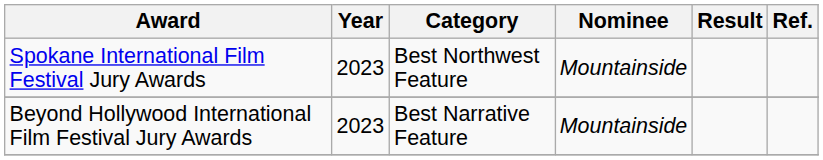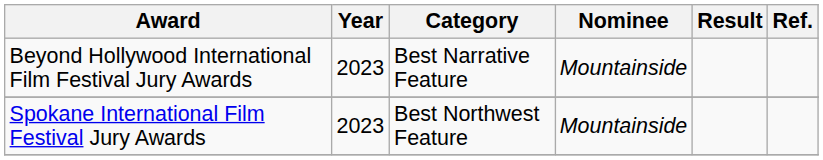rows swapped: Spokane International Film Festival Jury Awards <-> Beyond Hollywood International Film Festival Jury Awards
